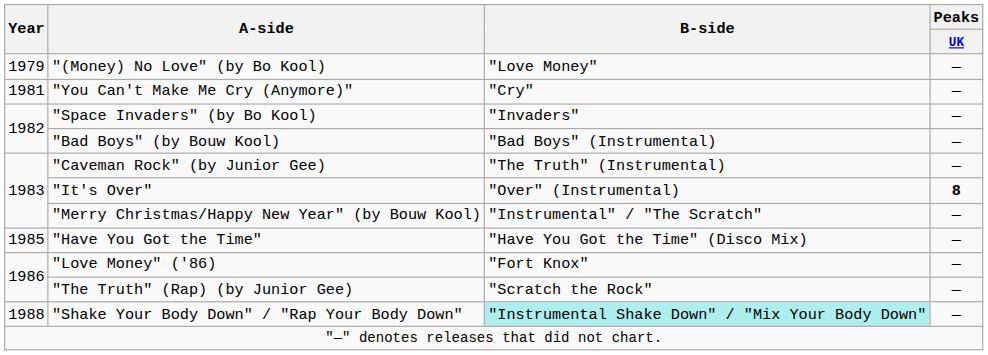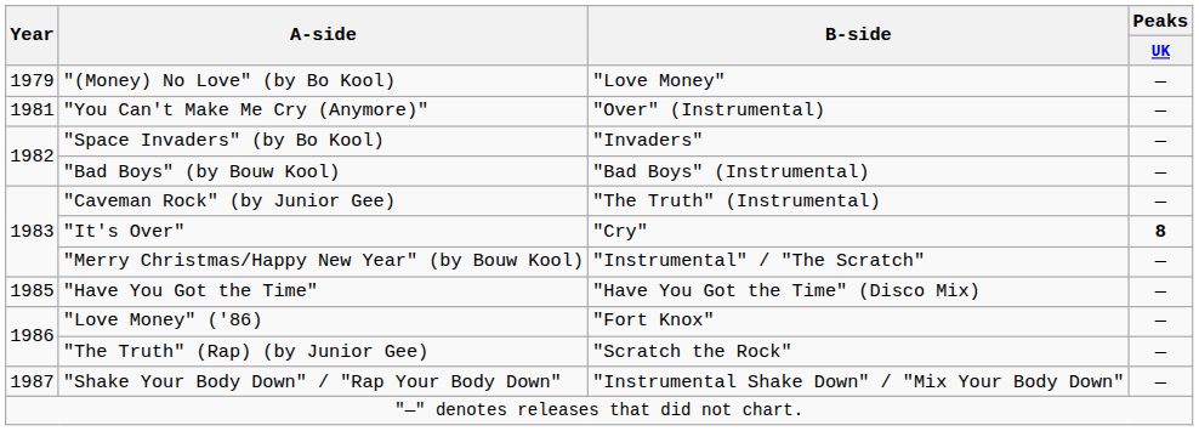"You Can't Make Me Cry (Anymore)" | B-side: "Cry" -> "Over" (Instrumental)
"It's Over" | B-side: "Over" (Instrumental) -> "Cry"
"Shake Your Body Down" / "Rap Your Body Down" | Year: 1988 -> 1987
"Shake Your Body Down" / "Rap Your Body Down" | B-side: paleturquoise background -> no background
